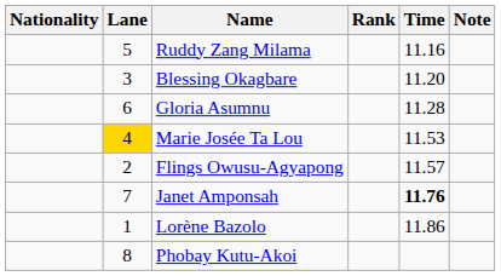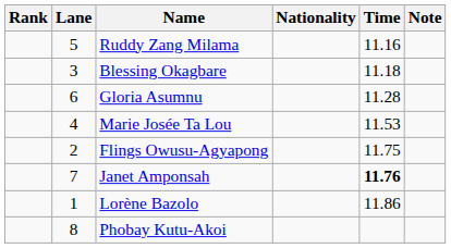columns swapped: Rank <-> Nationality
Blessing Okagbare | Time: 11.20 -> 11.18
Marie Josée Ta Lou | Lane: gold background -> no background
Flings Owusu-Agyapong | Time: 11.57 -> 11.75
